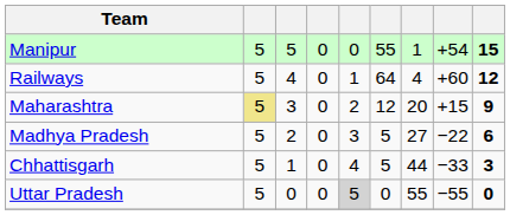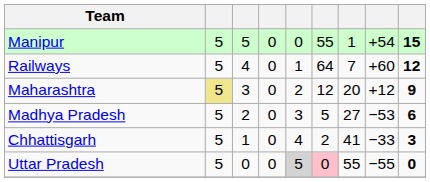Railways | column 7: 4 -> 7
Maharashtra | column 8: +15 -> +12
Madhya Pradesh | column 8: −22 -> −53
Chhattisgarh | column 6: 5 -> 2
Chhattisgarh | column 7: 44 -> 41
Uttar Pradesh | column 6: no background -> pink background
